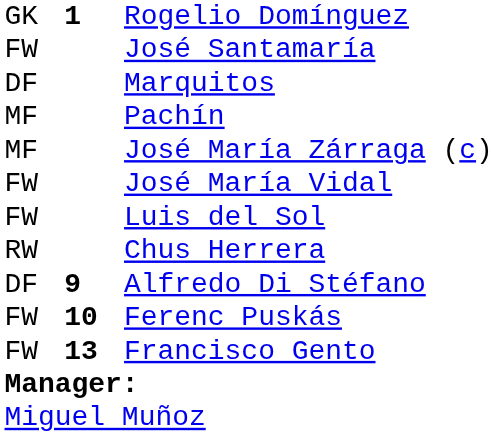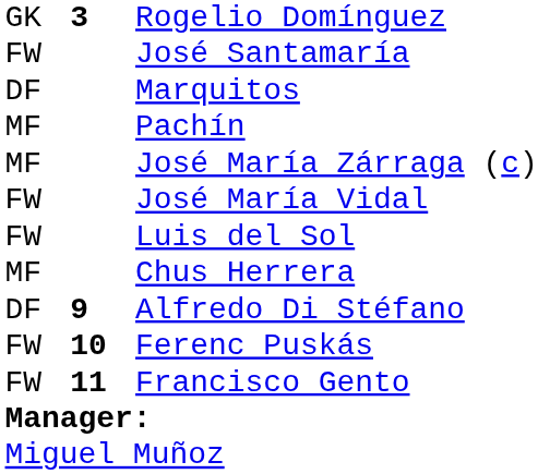Rogelio Domínguez | column 2: 1 -> 3
Chus Herrera | column 1: RW -> MF
Francisco Gento | column 2: 13 -> 11
